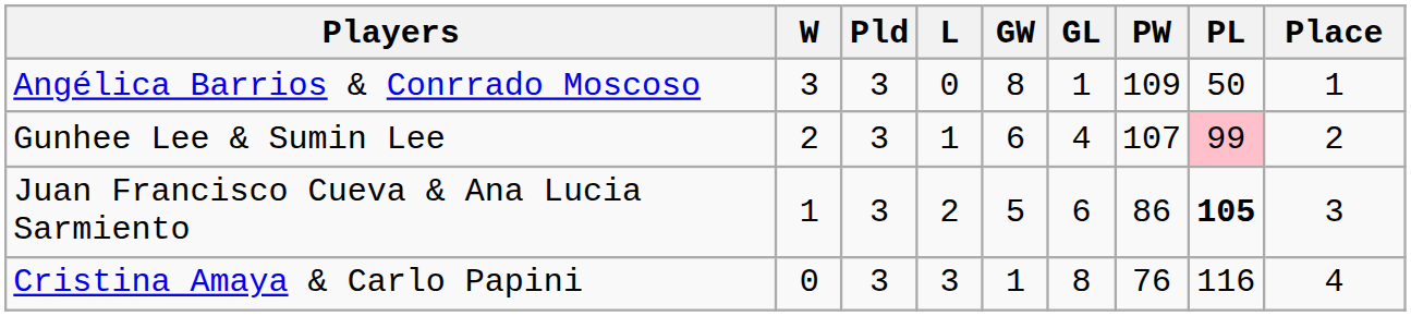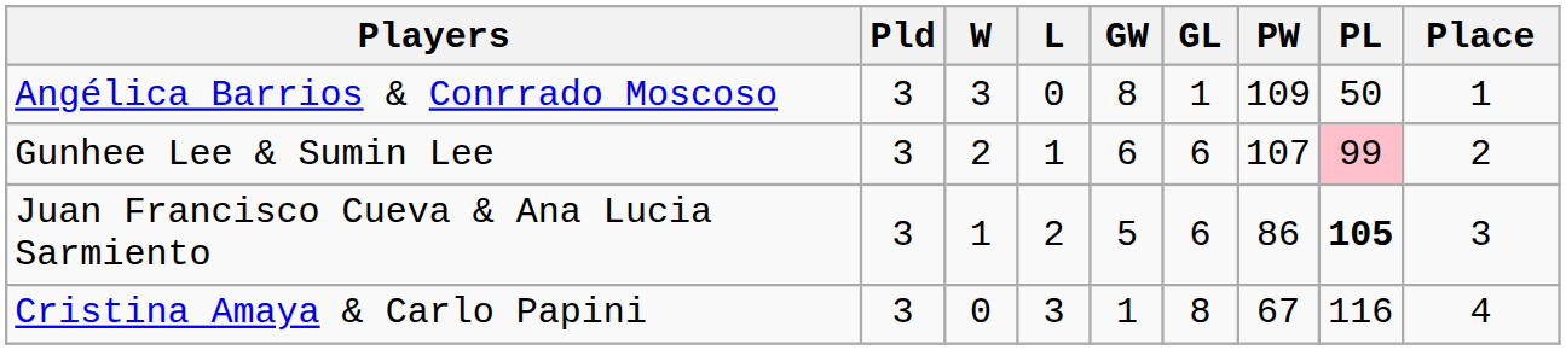columns swapped: Pld <-> W
Gunhee Lee & Sumin Lee | GL: 4 -> 6
Cristina Amaya & Carlo Papini | PW: 76 -> 67
